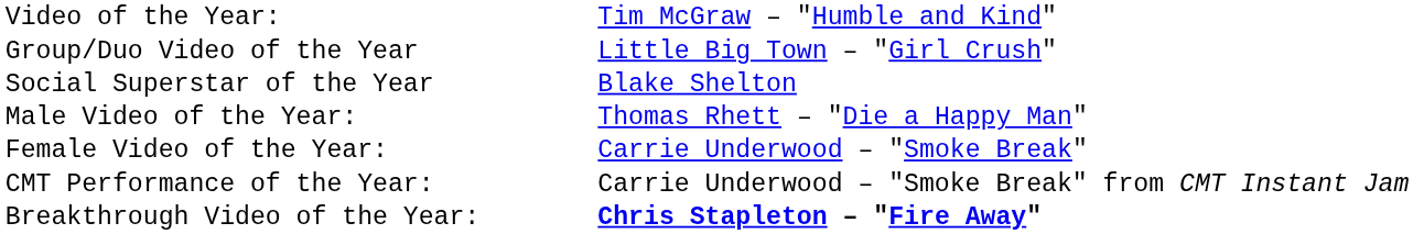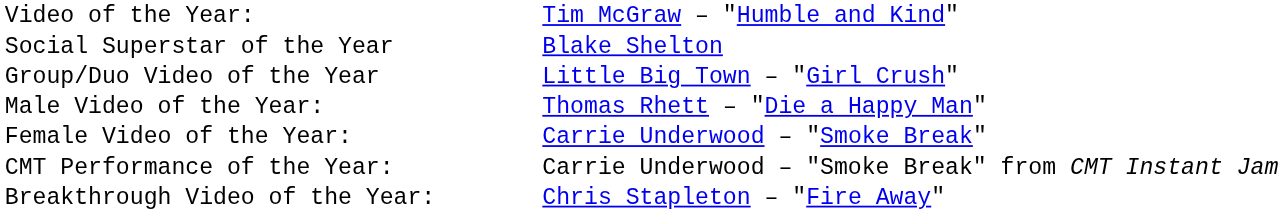rows swapped: Group/Duo Video of the Year <-> Social Superstar of the Year
Breakthrough Video of the Year: | column 2: bold -> normal
